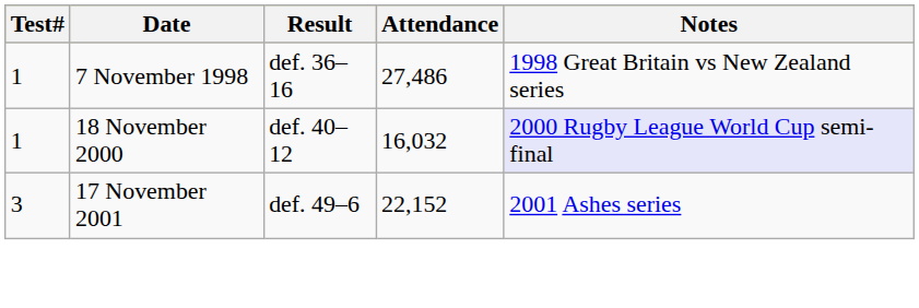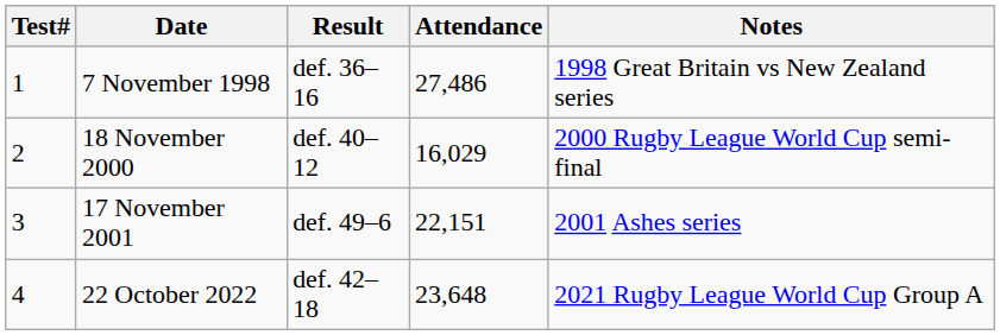18 November 2000 | Test#: 1 -> 2
18 November 2000 | Attendance: 16,032 -> 16,029
18 November 2000 | Notes: lavender background -> no background
17 November 2001 | Attendance: 22,152 -> 22,151
+ row: 4 | 22 October 2022 | def. 42–18 | 23,648 | 2021 Rugby League World Cup Group A
